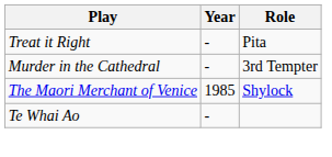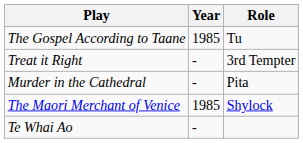+ row: The Gospel According to Taane | 1985 | Tu
Treat it Right | Role: Pita -> 3rd Tempter
Murder in the Cathedral | Role: 3rd Tempter -> Pita
